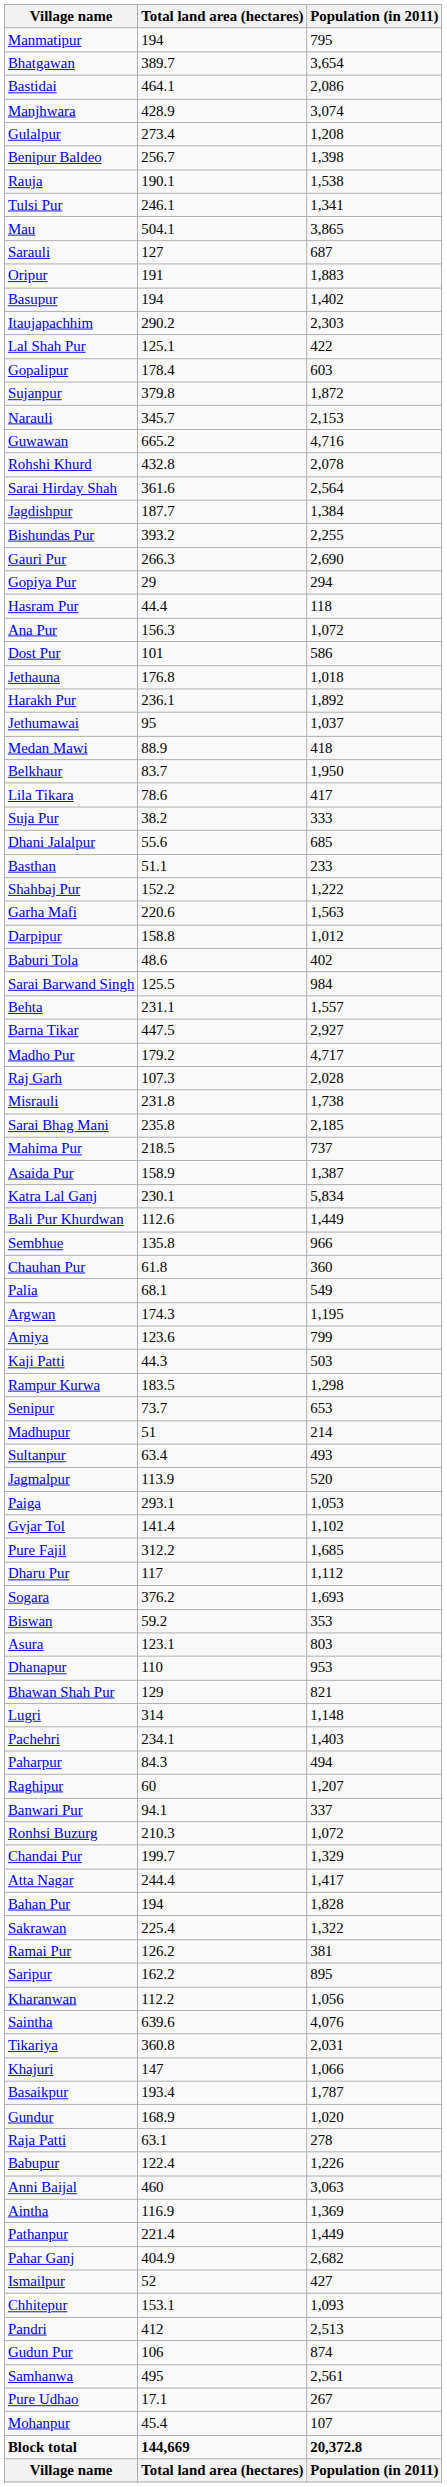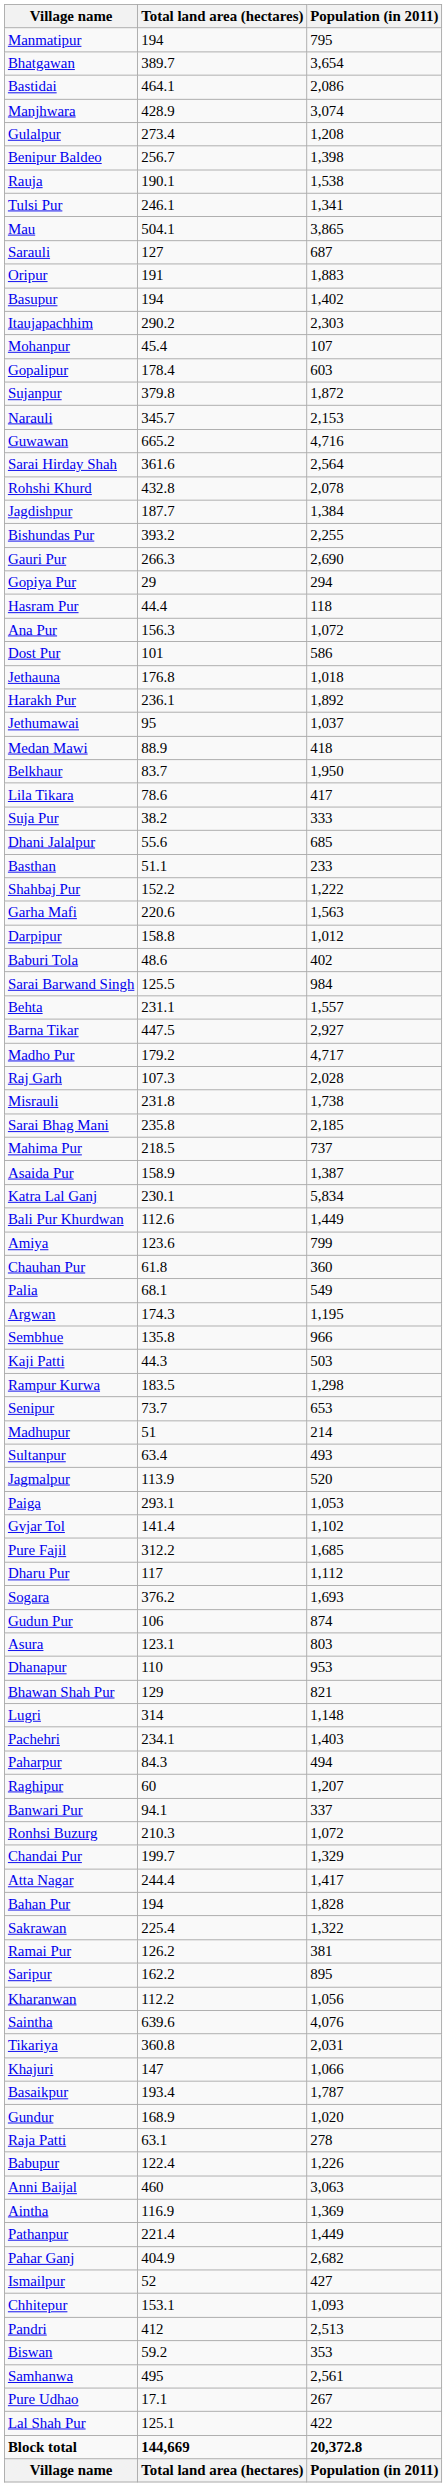rows swapped: Mohanpur <-> Lal Shah Pur
rows swapped: Rohshi Khurd <-> Sarai Hirday Shah
rows swapped: Amiya <-> Sembhue
rows swapped: Biswan <-> Gudun Pur
